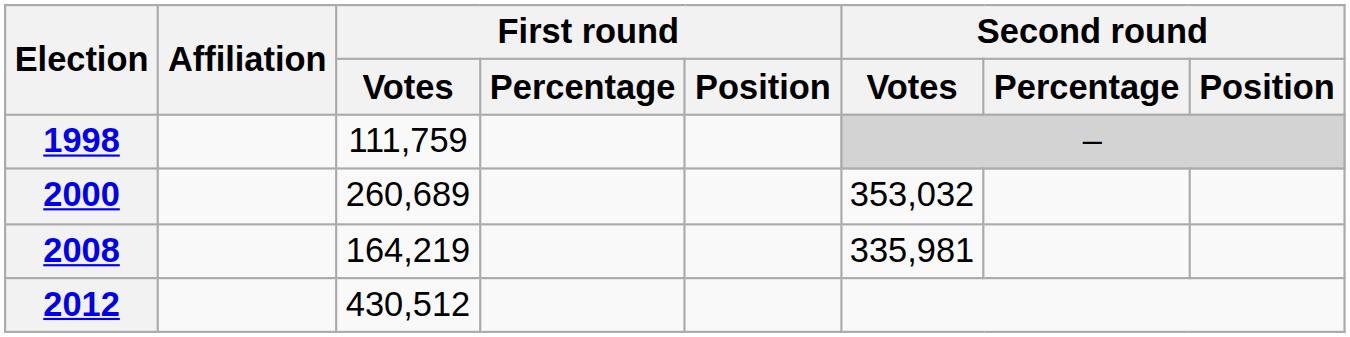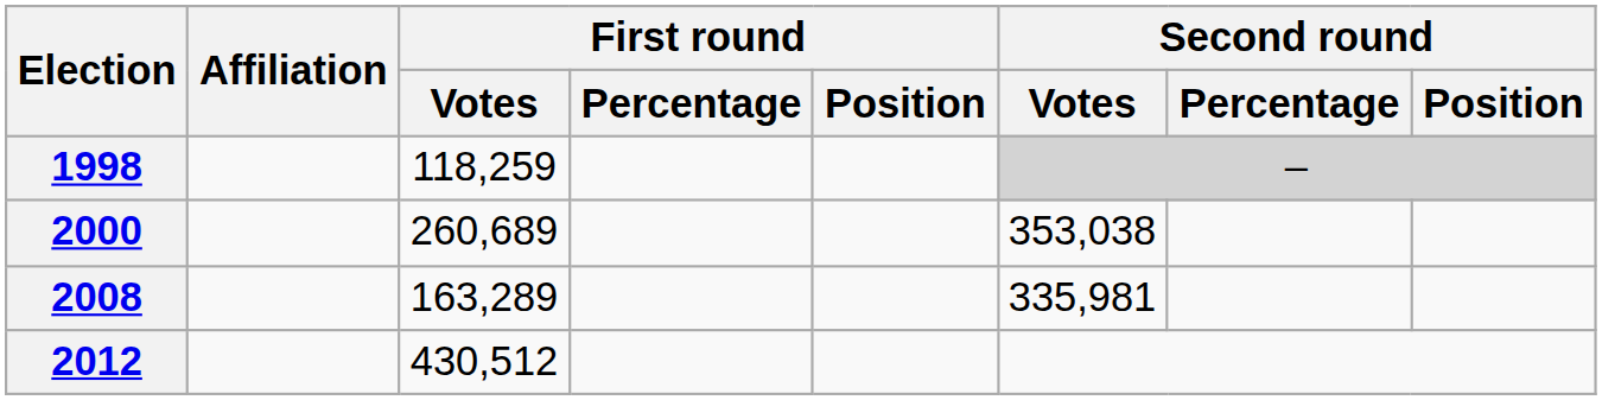1998 | First round / Votes: 111,759 -> 118,259
2000 | Second round / Votes: 353,032 -> 353,038
2008 | First round / Votes: 164,219 -> 163,289
